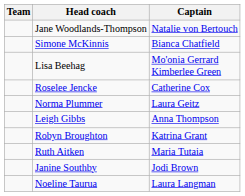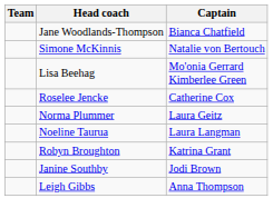Jane Woodlands-Thompson | Captain: Natalie von Bertouch -> Bianca Chatfield
Simone McKinnis | Captain: Bianca Chatfield -> Natalie von Bertouch
rows swapped: Leigh Gibbs <-> Noeline Taurua
- row: Ruth Aitken | Maria Tutaia
